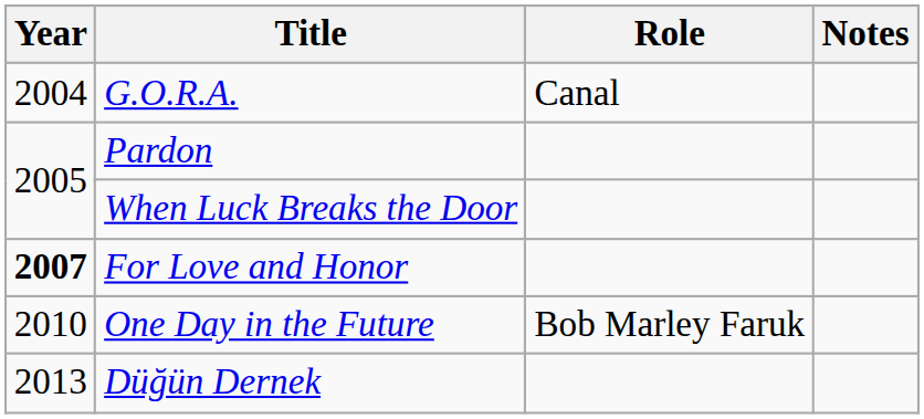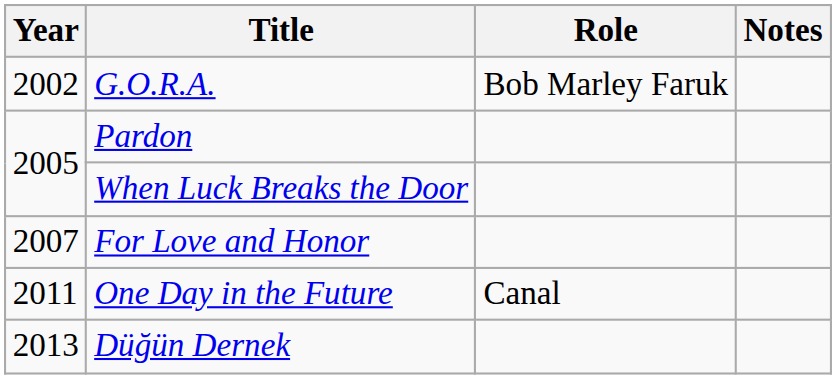G.O.R.A. | Year: 2004 -> 2002
G.O.R.A. | Role: Canal -> Bob Marley Faruk
For Love and Honor | Year: bold -> normal
One Day in the Future | Year: 2010 -> 2011
One Day in the Future | Role: Bob Marley Faruk -> Canal
